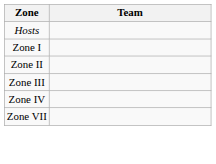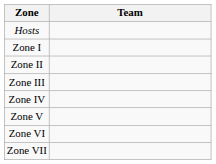+ row: Zone V
+ row: Zone VI
